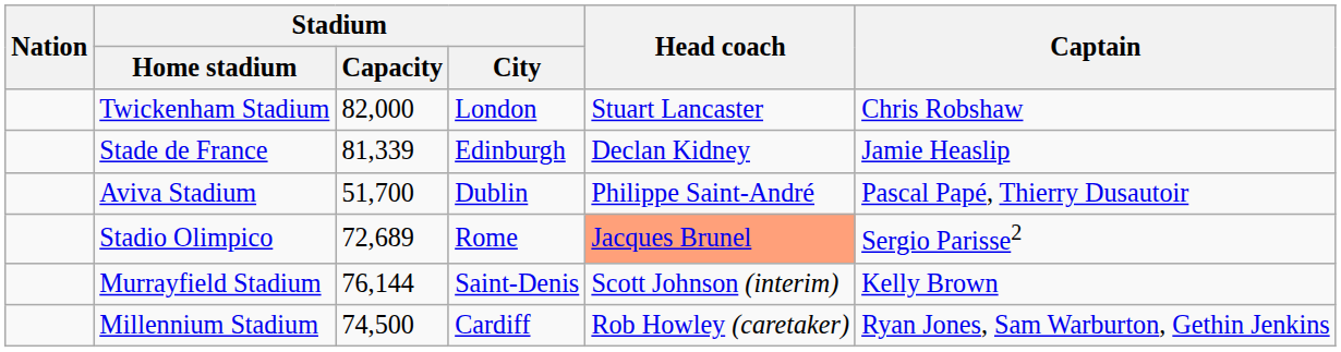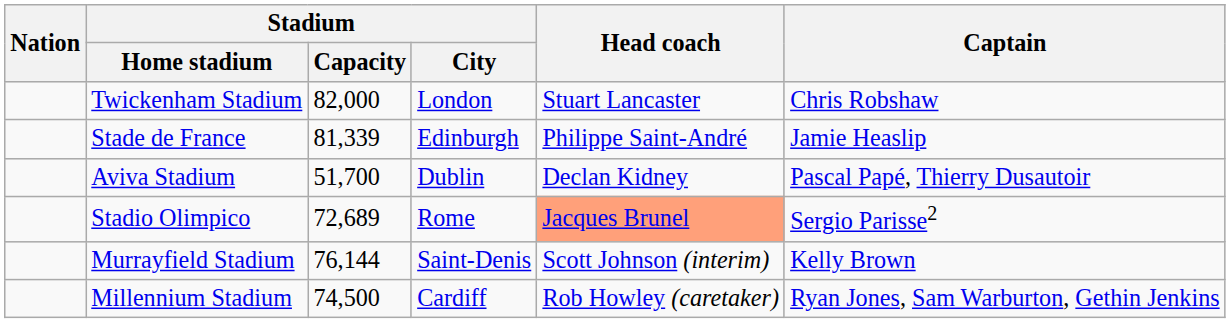Stade de France | Head coach: Declan Kidney -> Philippe Saint-André
Aviva Stadium | Head coach: Philippe Saint-André -> Declan Kidney
